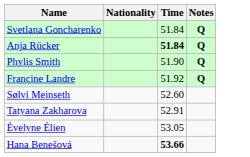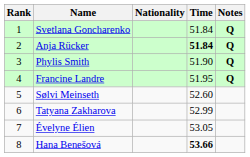+ column: Rank | 1 | 2 | 3 | 4 | 5 | 6 | 7 | 8
Francine Landre | Time: 51.92 -> 51.95
Tatyana Zakharova | Time: 52.91 -> 52.99
